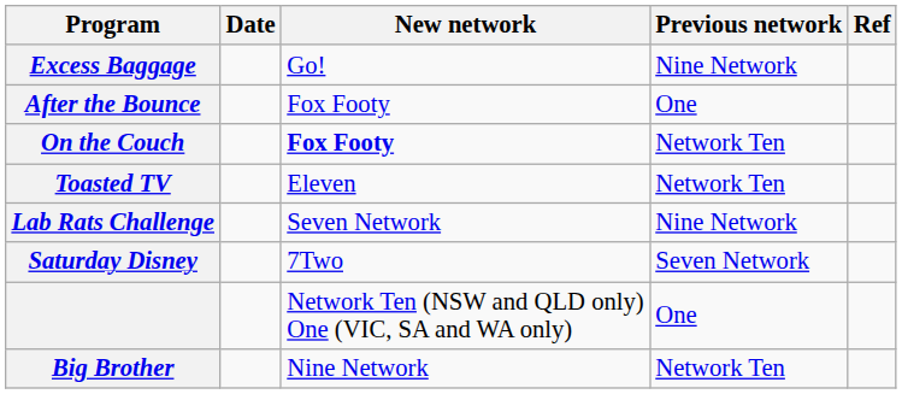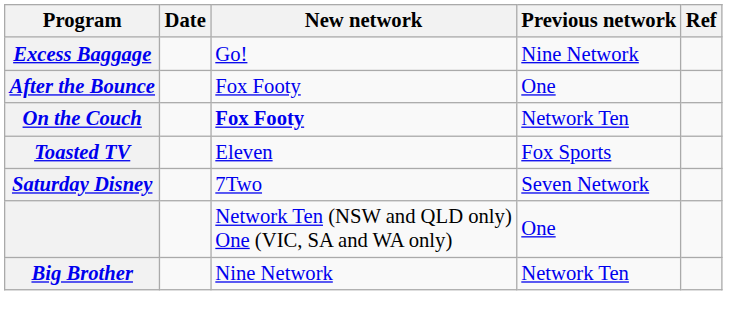Toasted TV | Previous network: Network Ten -> Fox Sports
- row: Lab Rats Challenge | Seven Network | Nine Network
